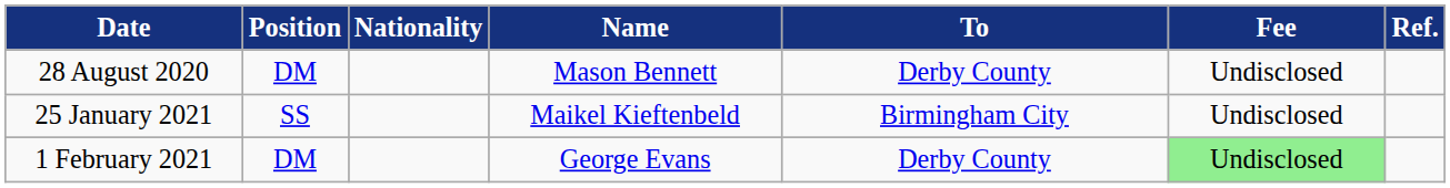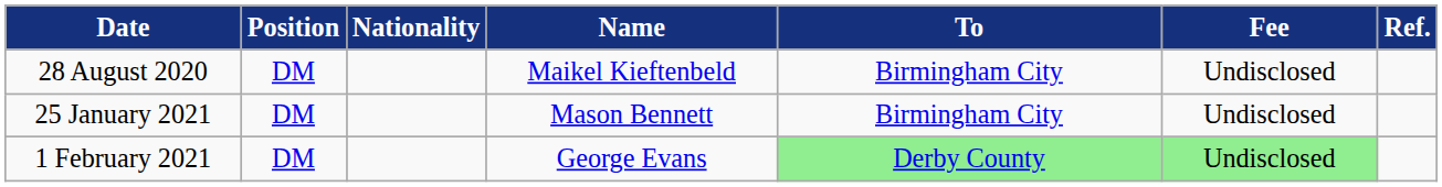28 August 2020 | Name: Mason Bennett -> Maikel Kieftenbeld
28 August 2020 | To: Derby County -> Birmingham City
25 January 2021 | Position: SS -> DM
25 January 2021 | Name: Maikel Kieftenbeld -> Mason Bennett
1 February 2021 | To: no background -> lightgreen background
